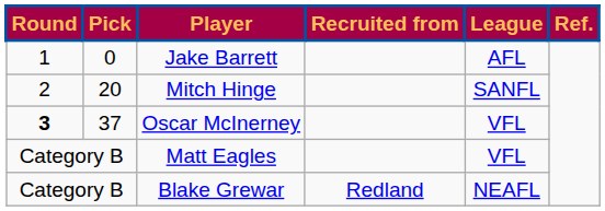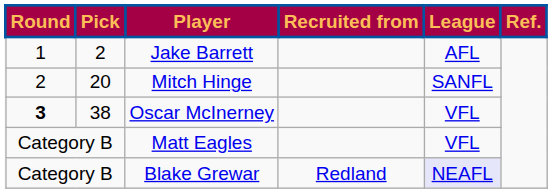Jake Barrett | Pick: 0 -> 2
Oscar McInerney | Pick: 37 -> 38
Blake Grewar | League: no background -> lavender background
